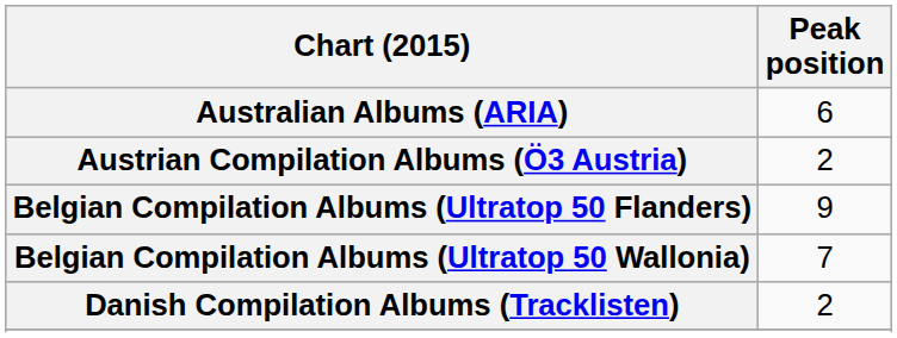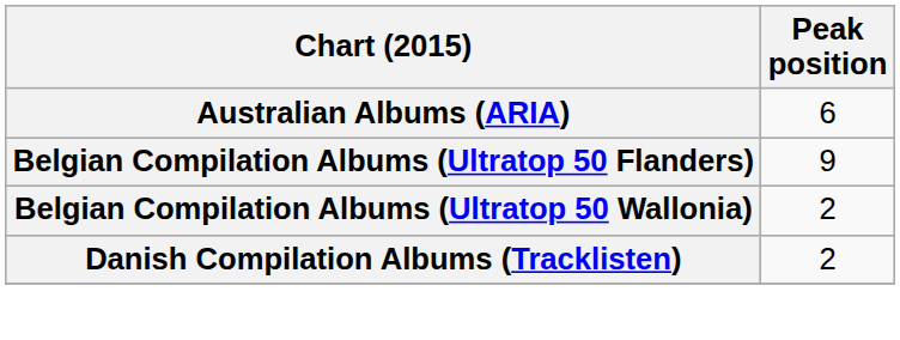- row: Austrian Compilation Albums (Ö3 Austria) | 2
Belgian Compilation Albums (Ultratop 50 Wallonia) | Peak position: 7 -> 2
